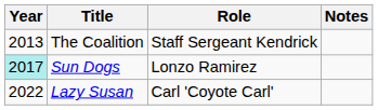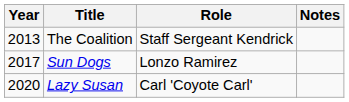Sun Dogs | Year: paleturquoise background -> no background
Lazy Susan | Year: 2022 -> 2020
